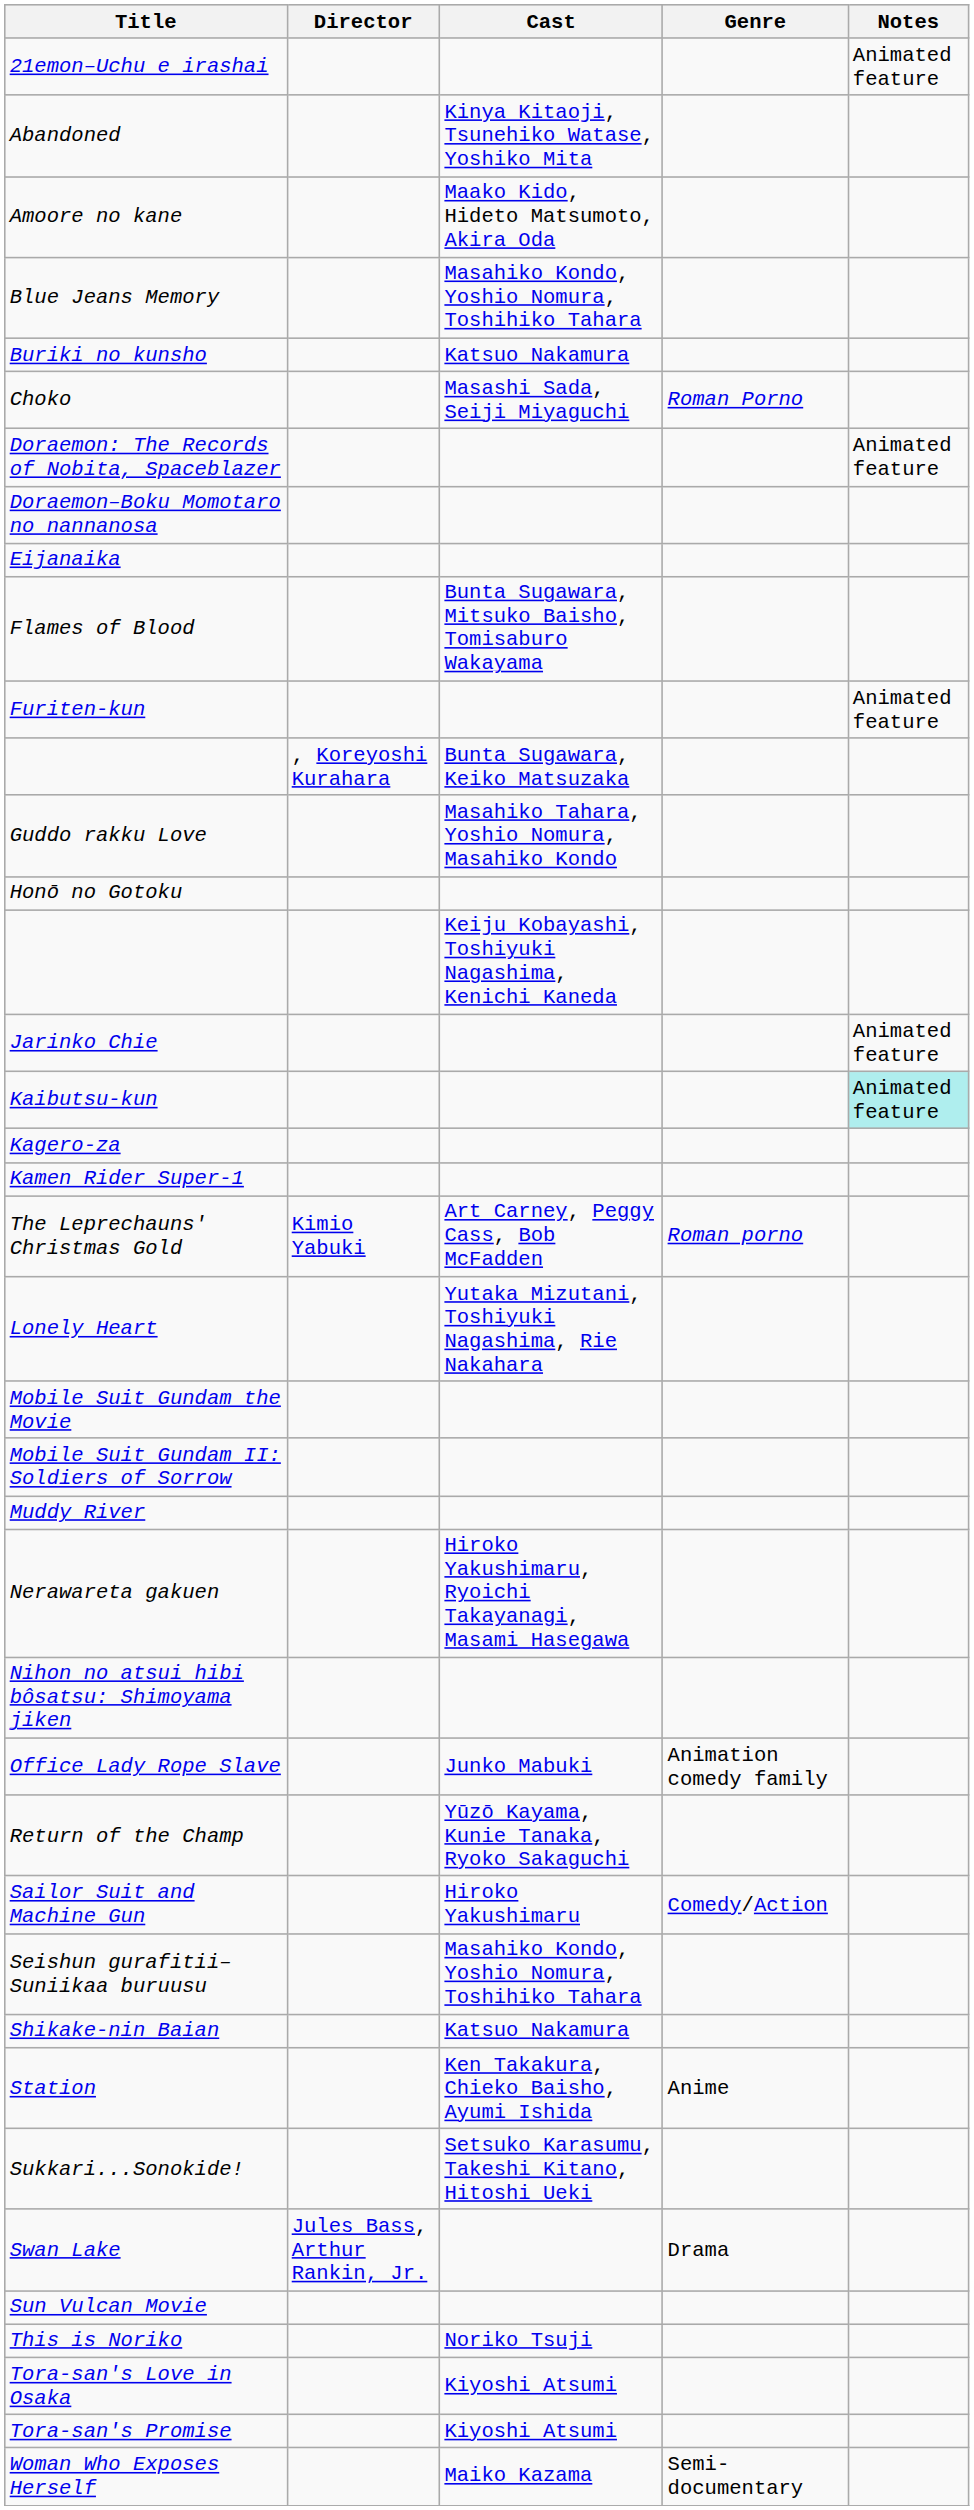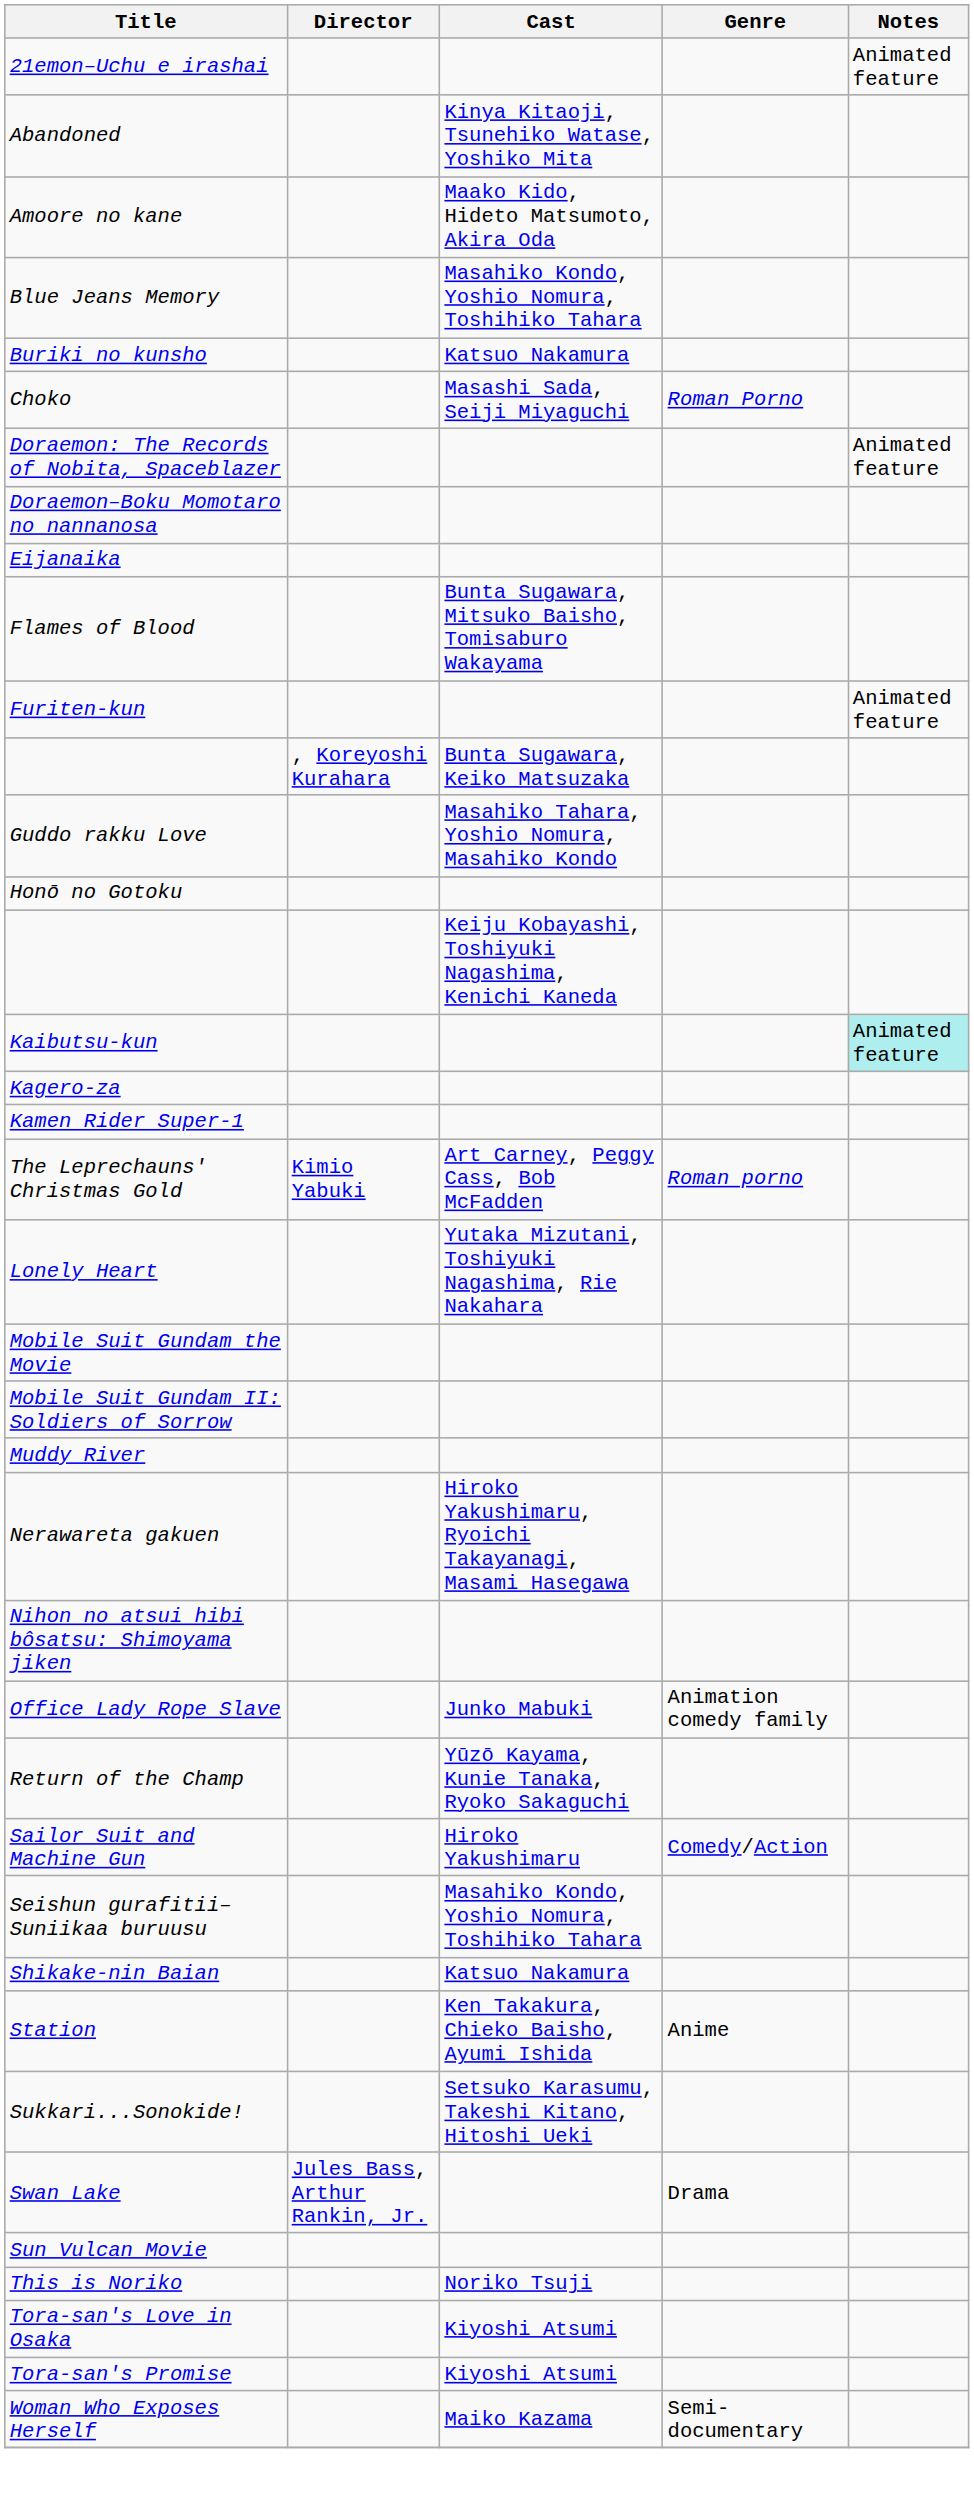- row: Jarinko Chie | Animated feature
